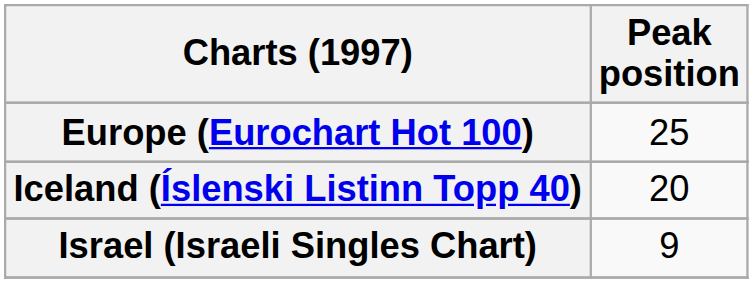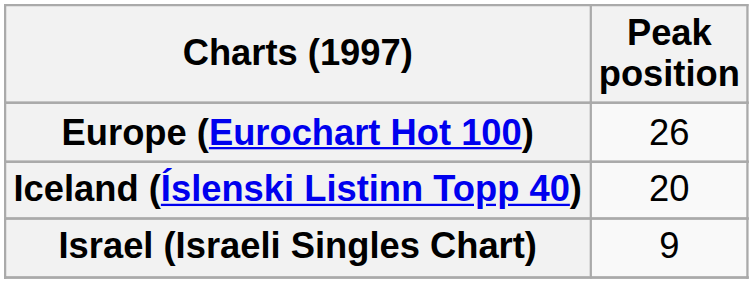Europe (Eurochart Hot 100) | Peak position: 25 -> 26
